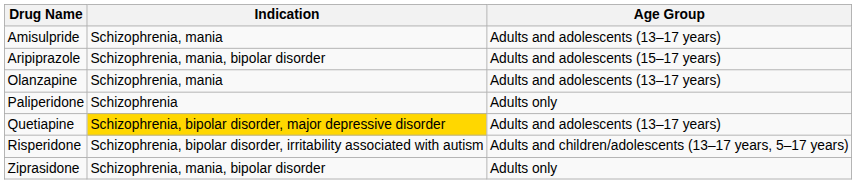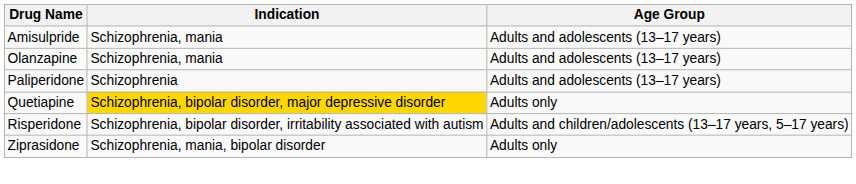- row: Aripiprazole | Schizophrenia, mania, bipolar disorder | Adults and adolescents (15–17 years)
Paliperidone | Age Group: Adults only -> Adults and adolescents (13–17 years)
Quetiapine | Age Group: Adults and adolescents (13–17 years) -> Adults only
